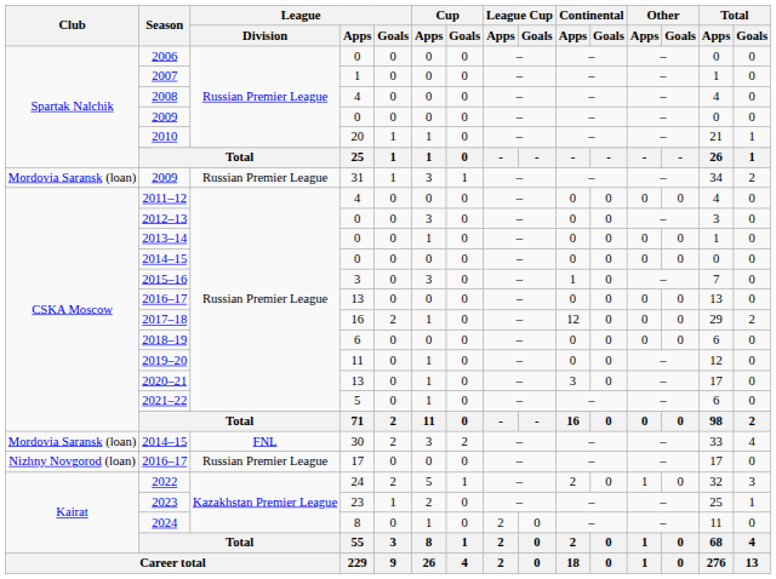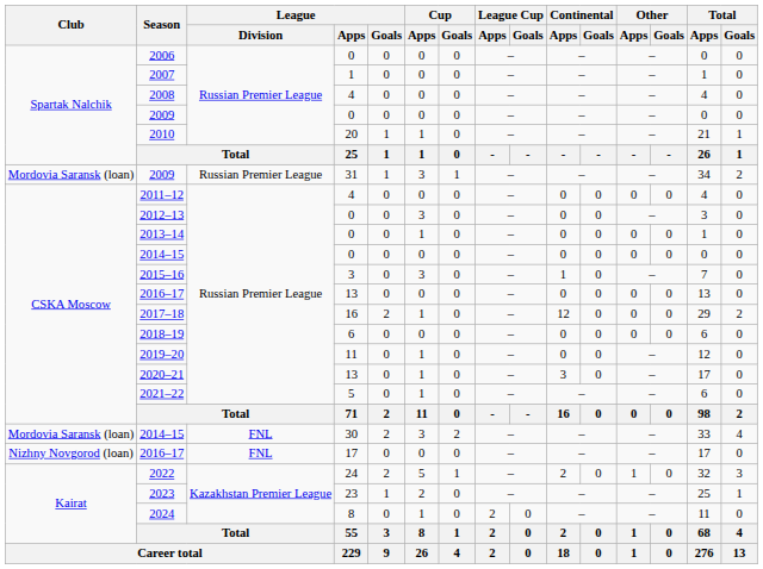2016–17 / 17 | League / Division: Russian Premier League -> FNL
